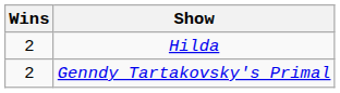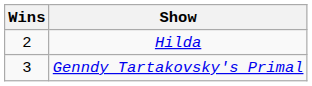Genndy Tartakovsky's Primal | Wins: 2 -> 3
